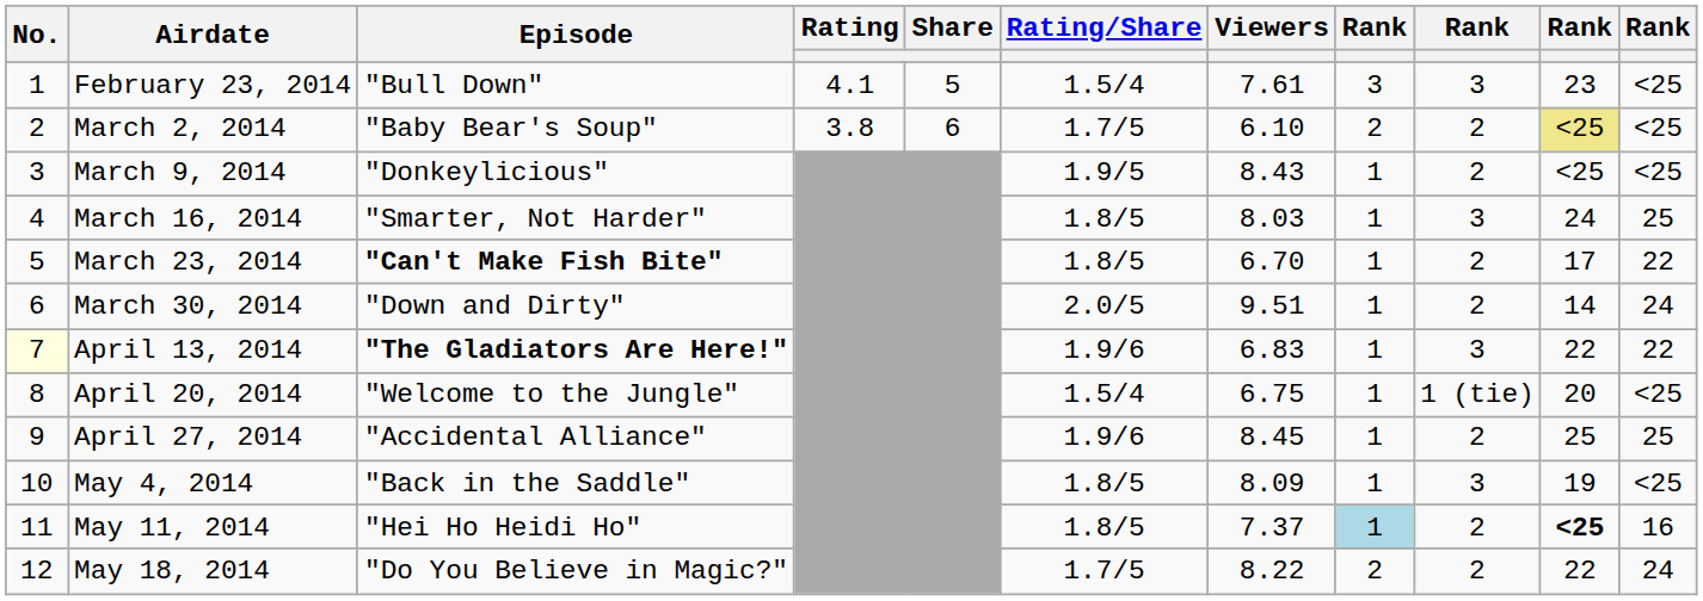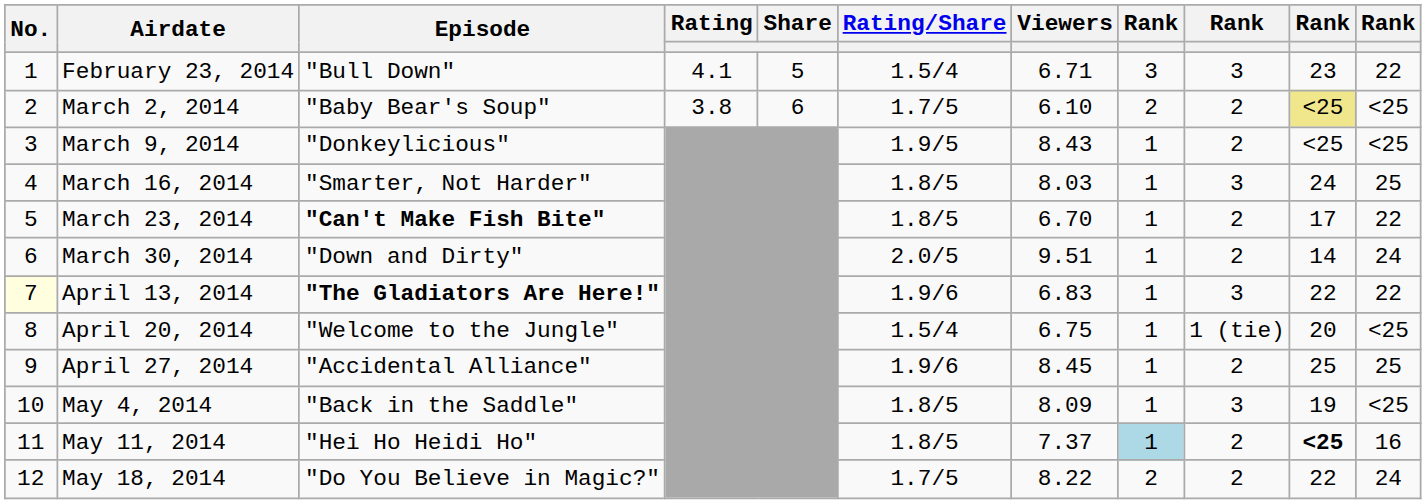February 23, 2014 | Viewers: 7.61 -> 6.71
February 23, 2014 | column 11: <25 -> 22
